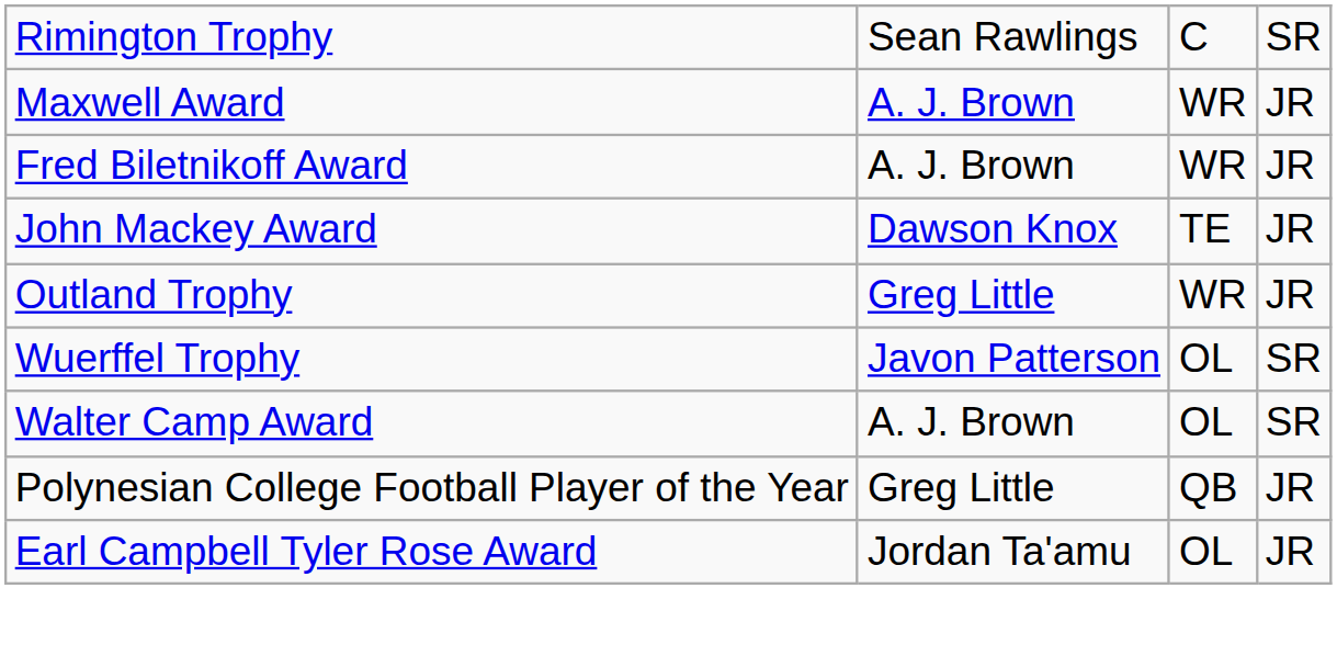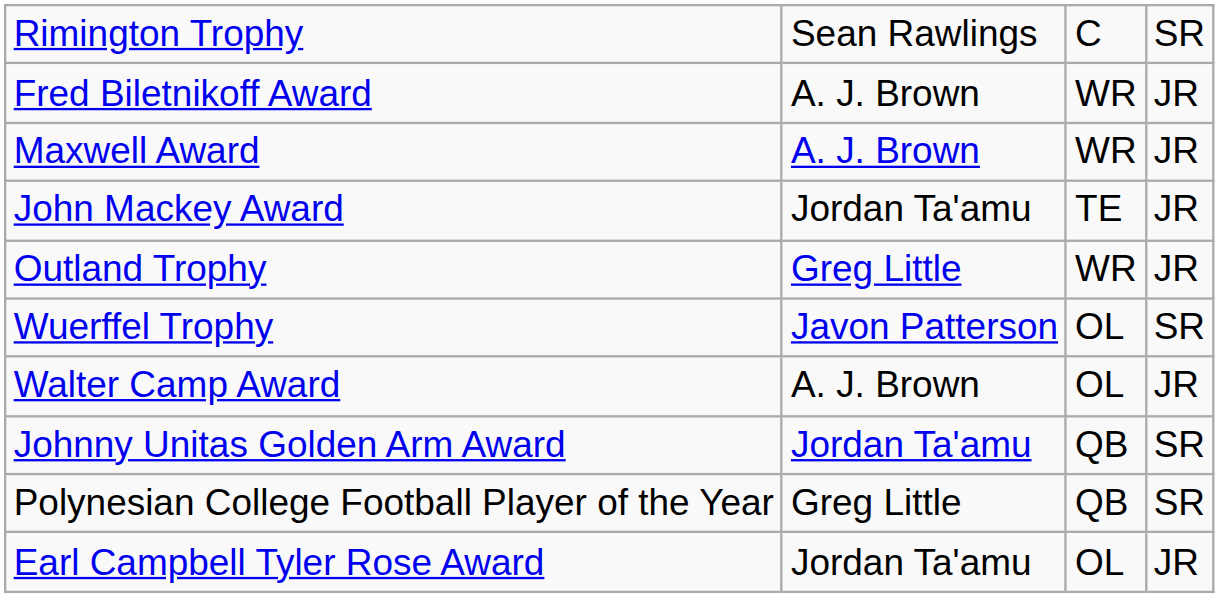rows swapped: Maxwell Award <-> Fred Biletnikoff Award
John Mackey Award | column 2: Dawson Knox -> Jordan Ta'amu
Walter Camp Award | column 4: SR -> JR
+ row: Johnny Unitas Golden Arm Award | Jordan Ta'amu | QB | SR
Polynesian College Football Player of the Year | column 4: JR -> SR
